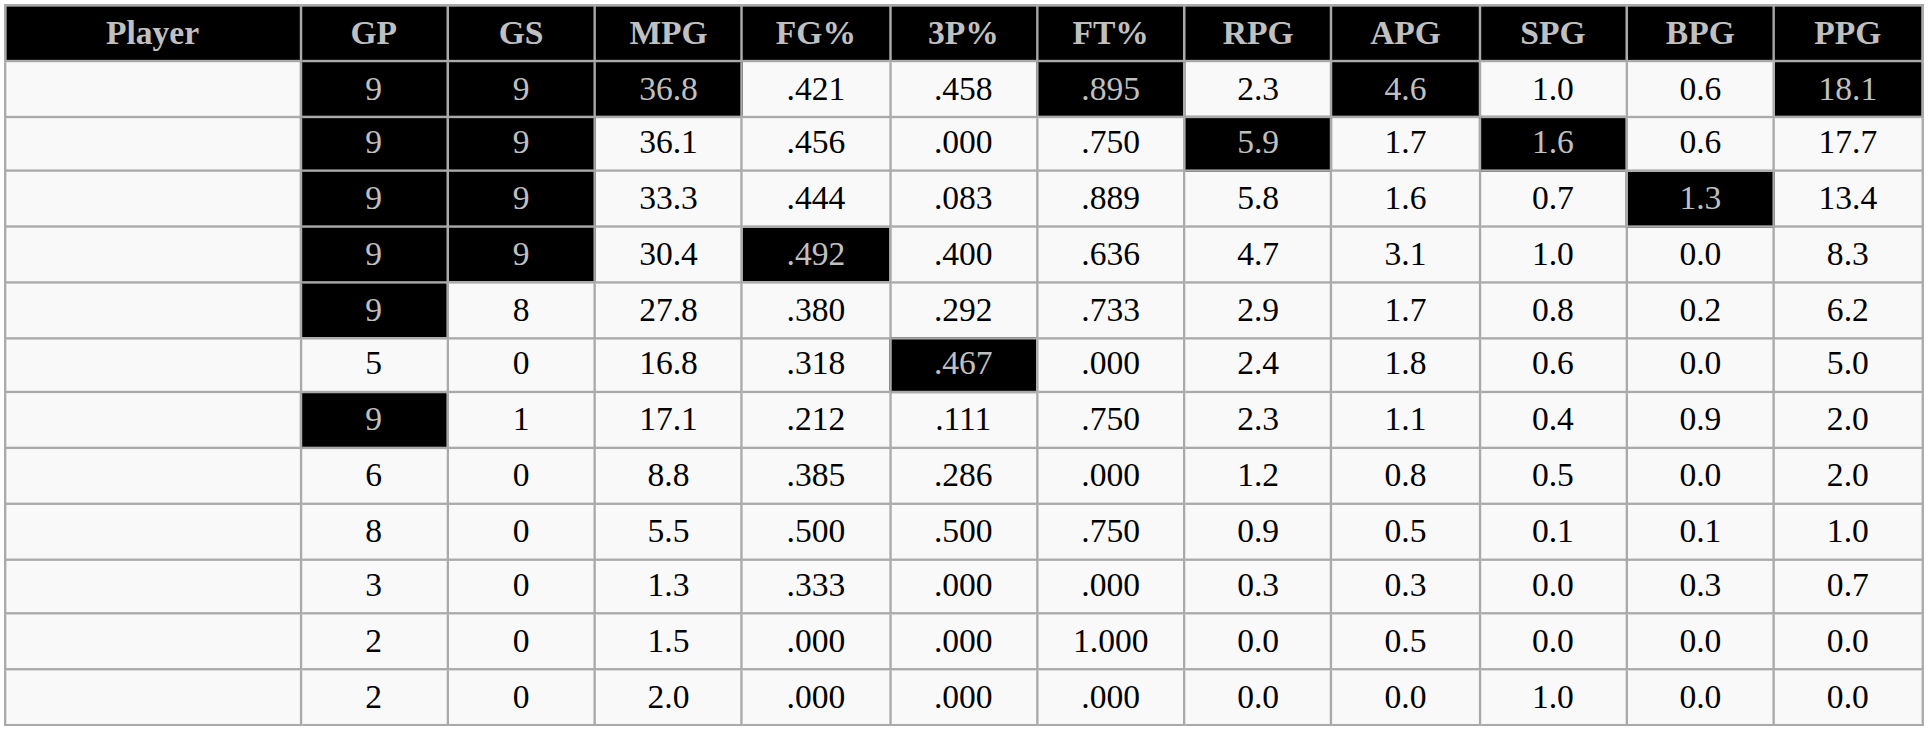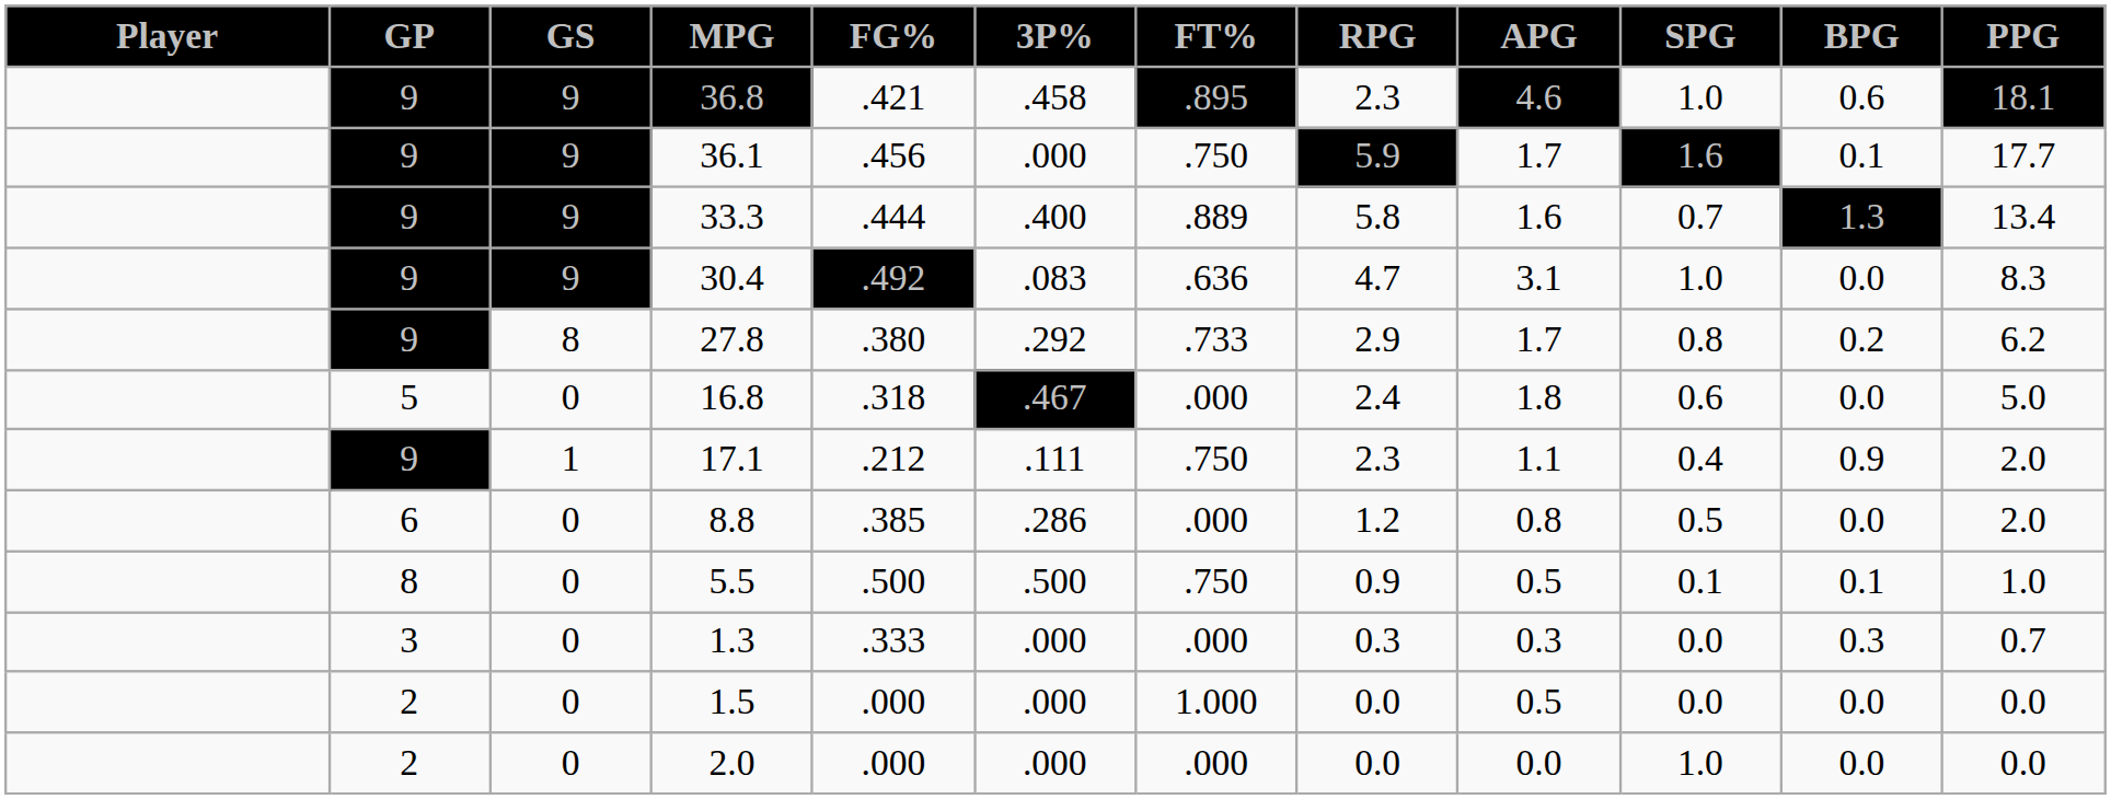36.1 | BPG: 0.6 -> 0.1
33.3 | 3P%: .083 -> .400
30.4 | 3P%: .400 -> .083
